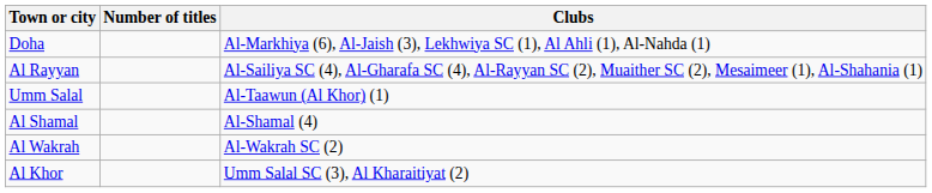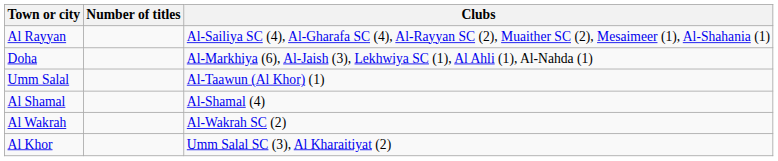rows swapped: Al Rayyan <-> Doha
